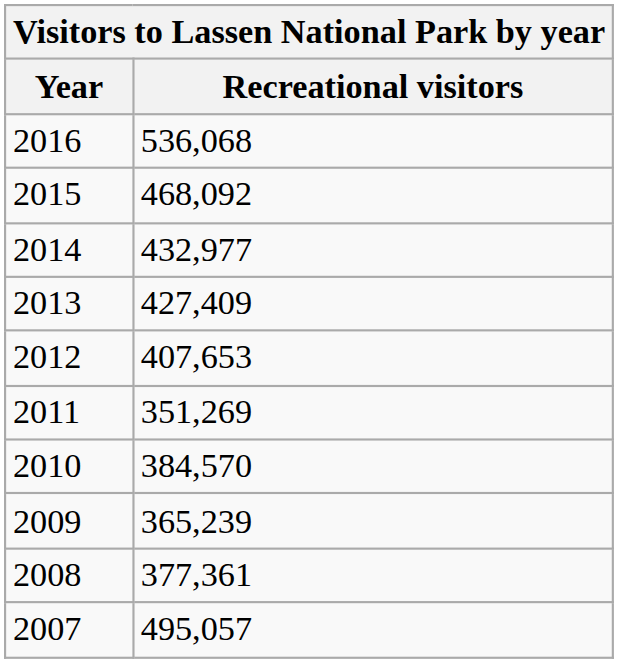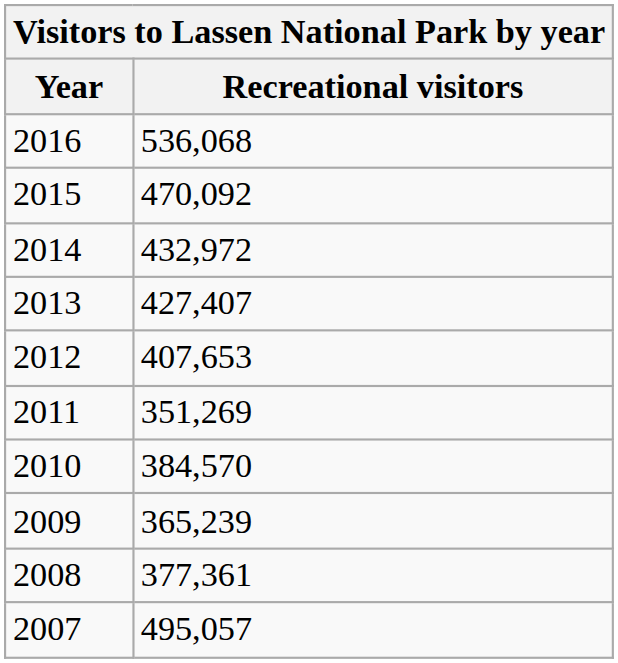2015 | Recreational visitors: 468,092 -> 470,092
2014 | Recreational visitors: 432,977 -> 432,972
2013 | Recreational visitors: 427,409 -> 427,407
